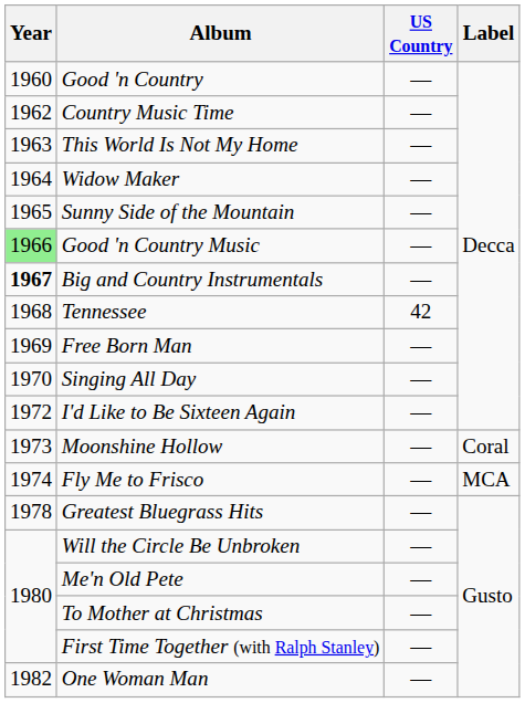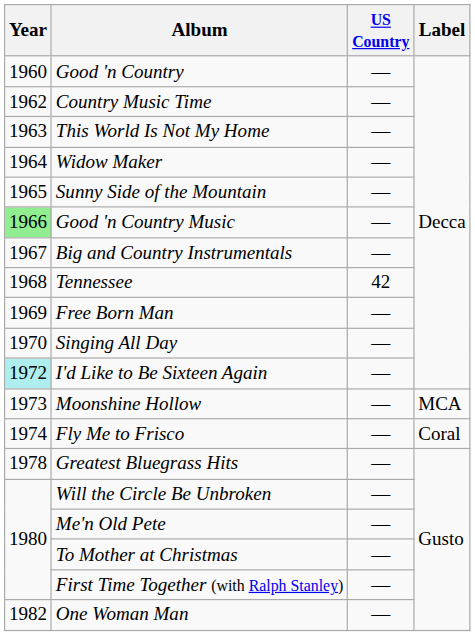Big and Country Instrumentals | Year: bold -> normal
I'd Like to Be Sixteen Again | Year: no background -> paleturquoise background
Moonshine Hollow | Label: Coral -> MCA
Fly Me to Frisco | Label: MCA -> Coral
